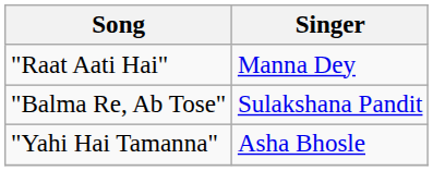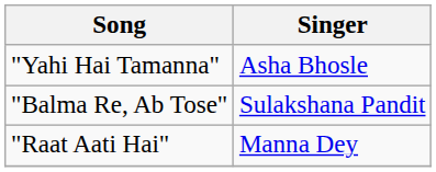rows swapped: "Raat Aati Hai" <-> "Yahi Hai Tamanna"
